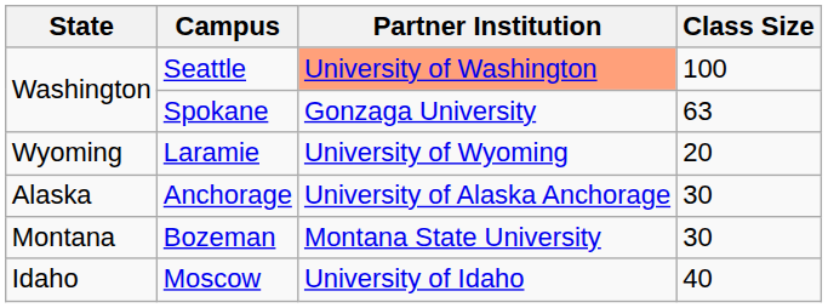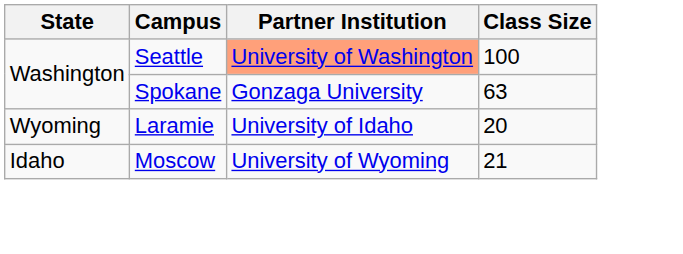Laramie | Partner Institution: University of Wyoming -> University of Idaho
- row: Alaska | Anchorage | University of Alaska Anchorage | 30
- row: Montana | Bozeman | Montana State University | 30
Moscow | Partner Institution: University of Idaho -> University of Wyoming
Moscow | Class Size: 40 -> 21
